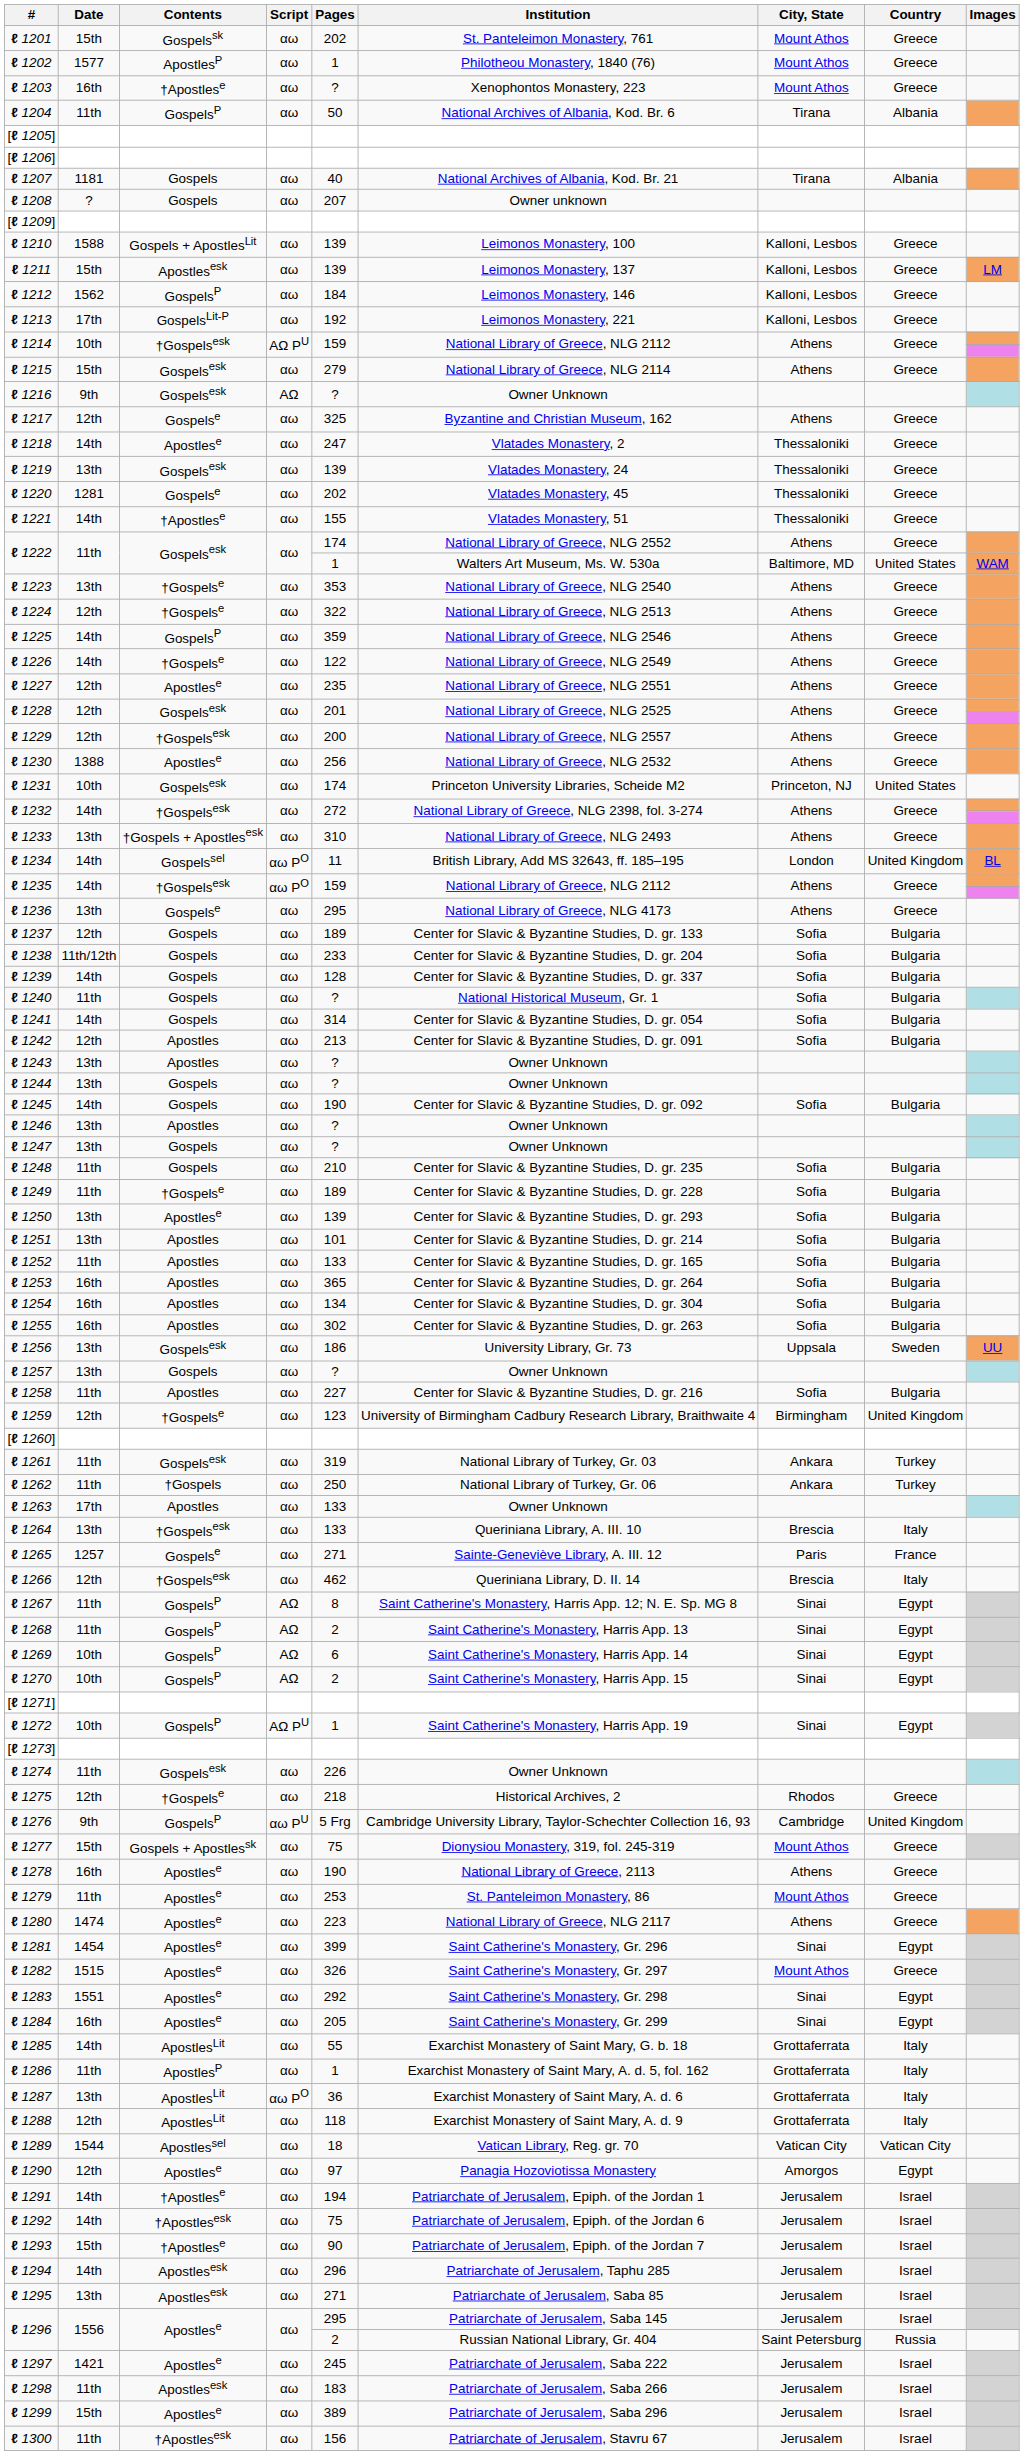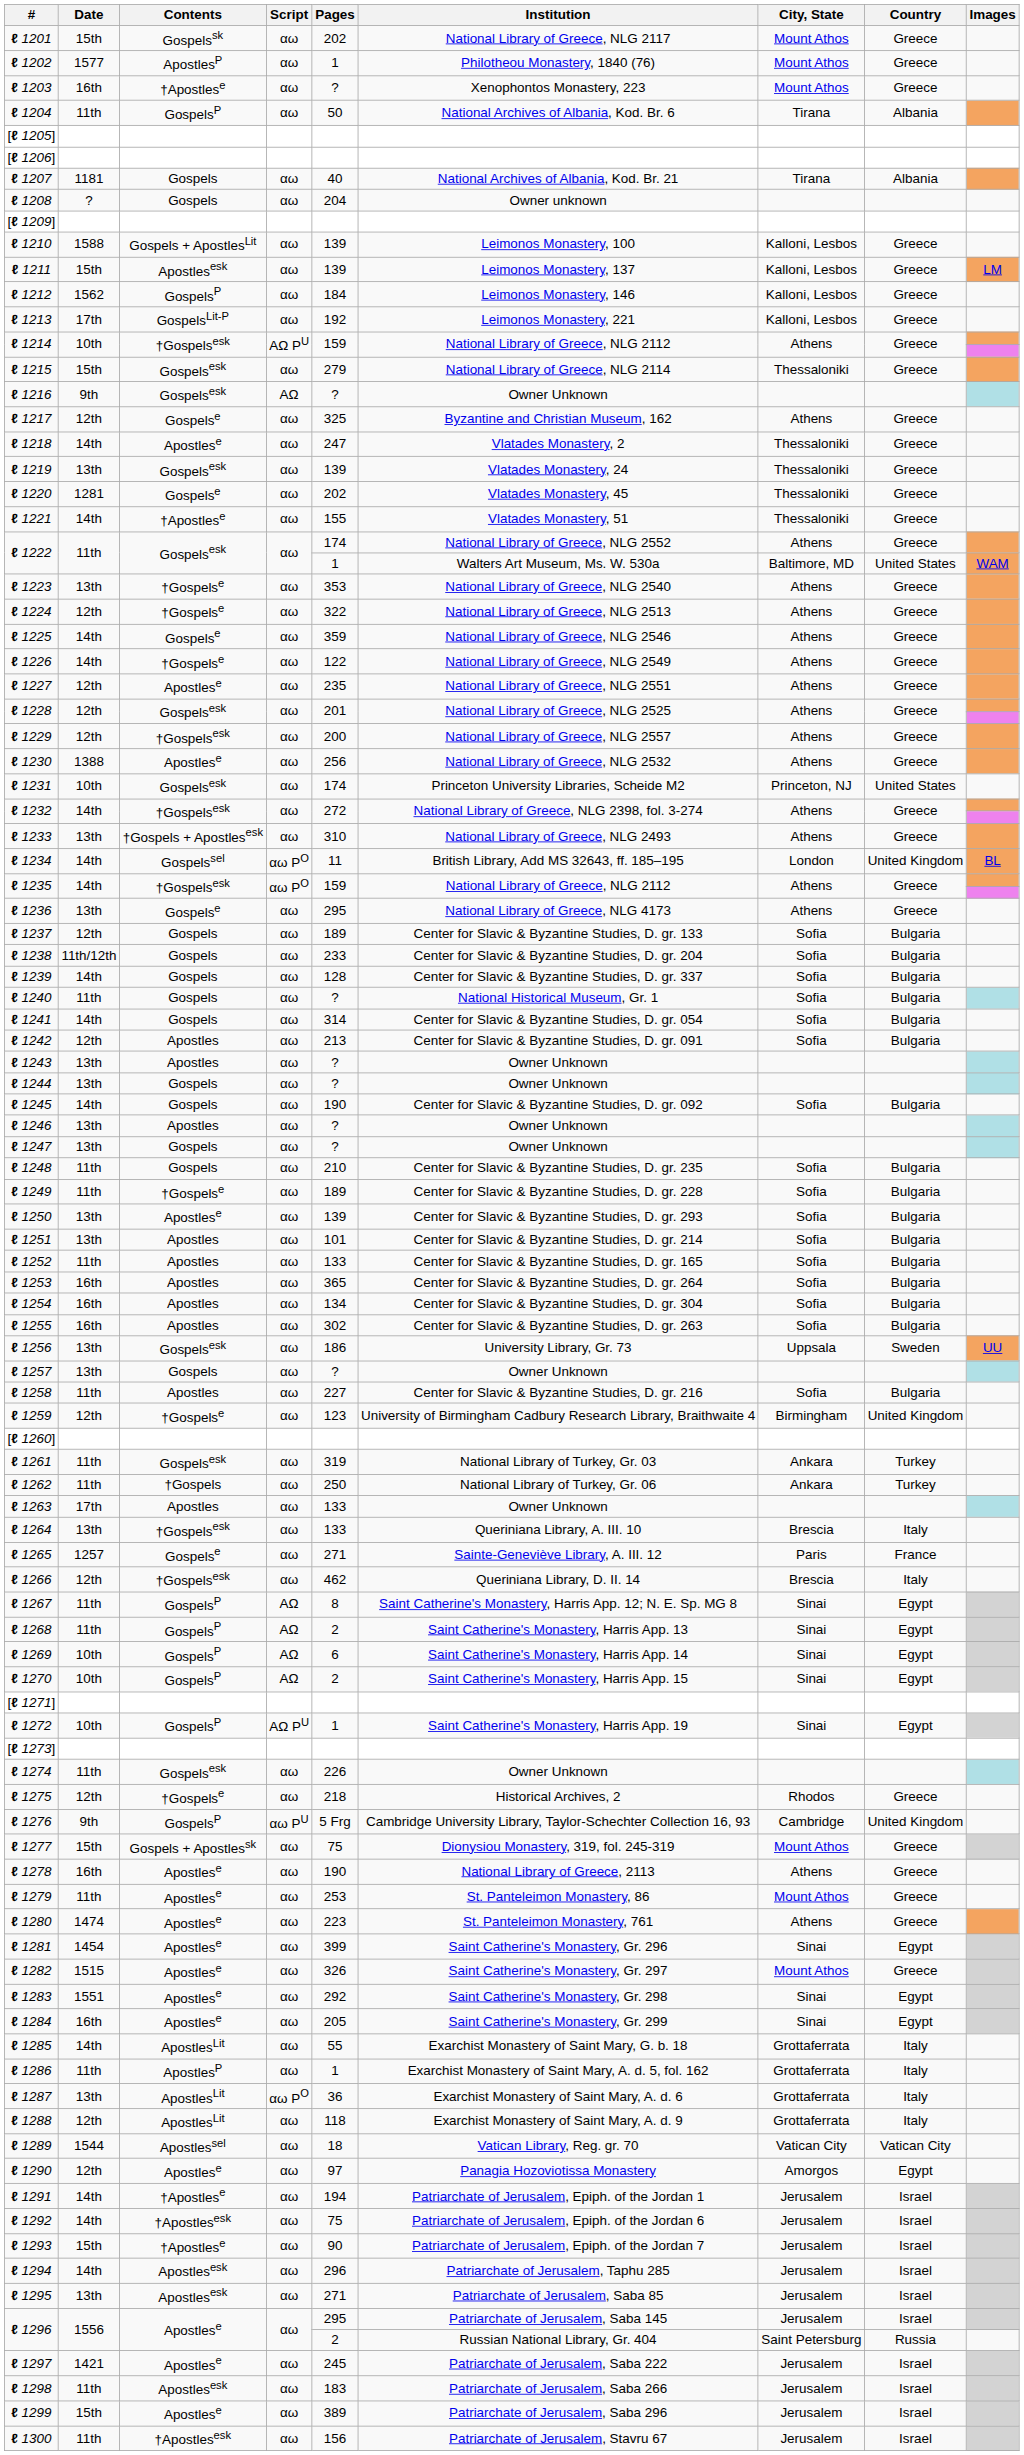ℓ 1201 | Institution: St. Panteleimon Monastery, 761 -> National Library of Greece, NLG 2117
ℓ 1208 | Pages: 207 -> 204
ℓ 1215 | City, State: Athens -> Thessaloniki
ℓ 1225 | Contents: GospelsP -> Gospelse
ℓ 1280 | Institution: National Library of Greece, NLG 2117 -> St. Panteleimon Monastery, 761
